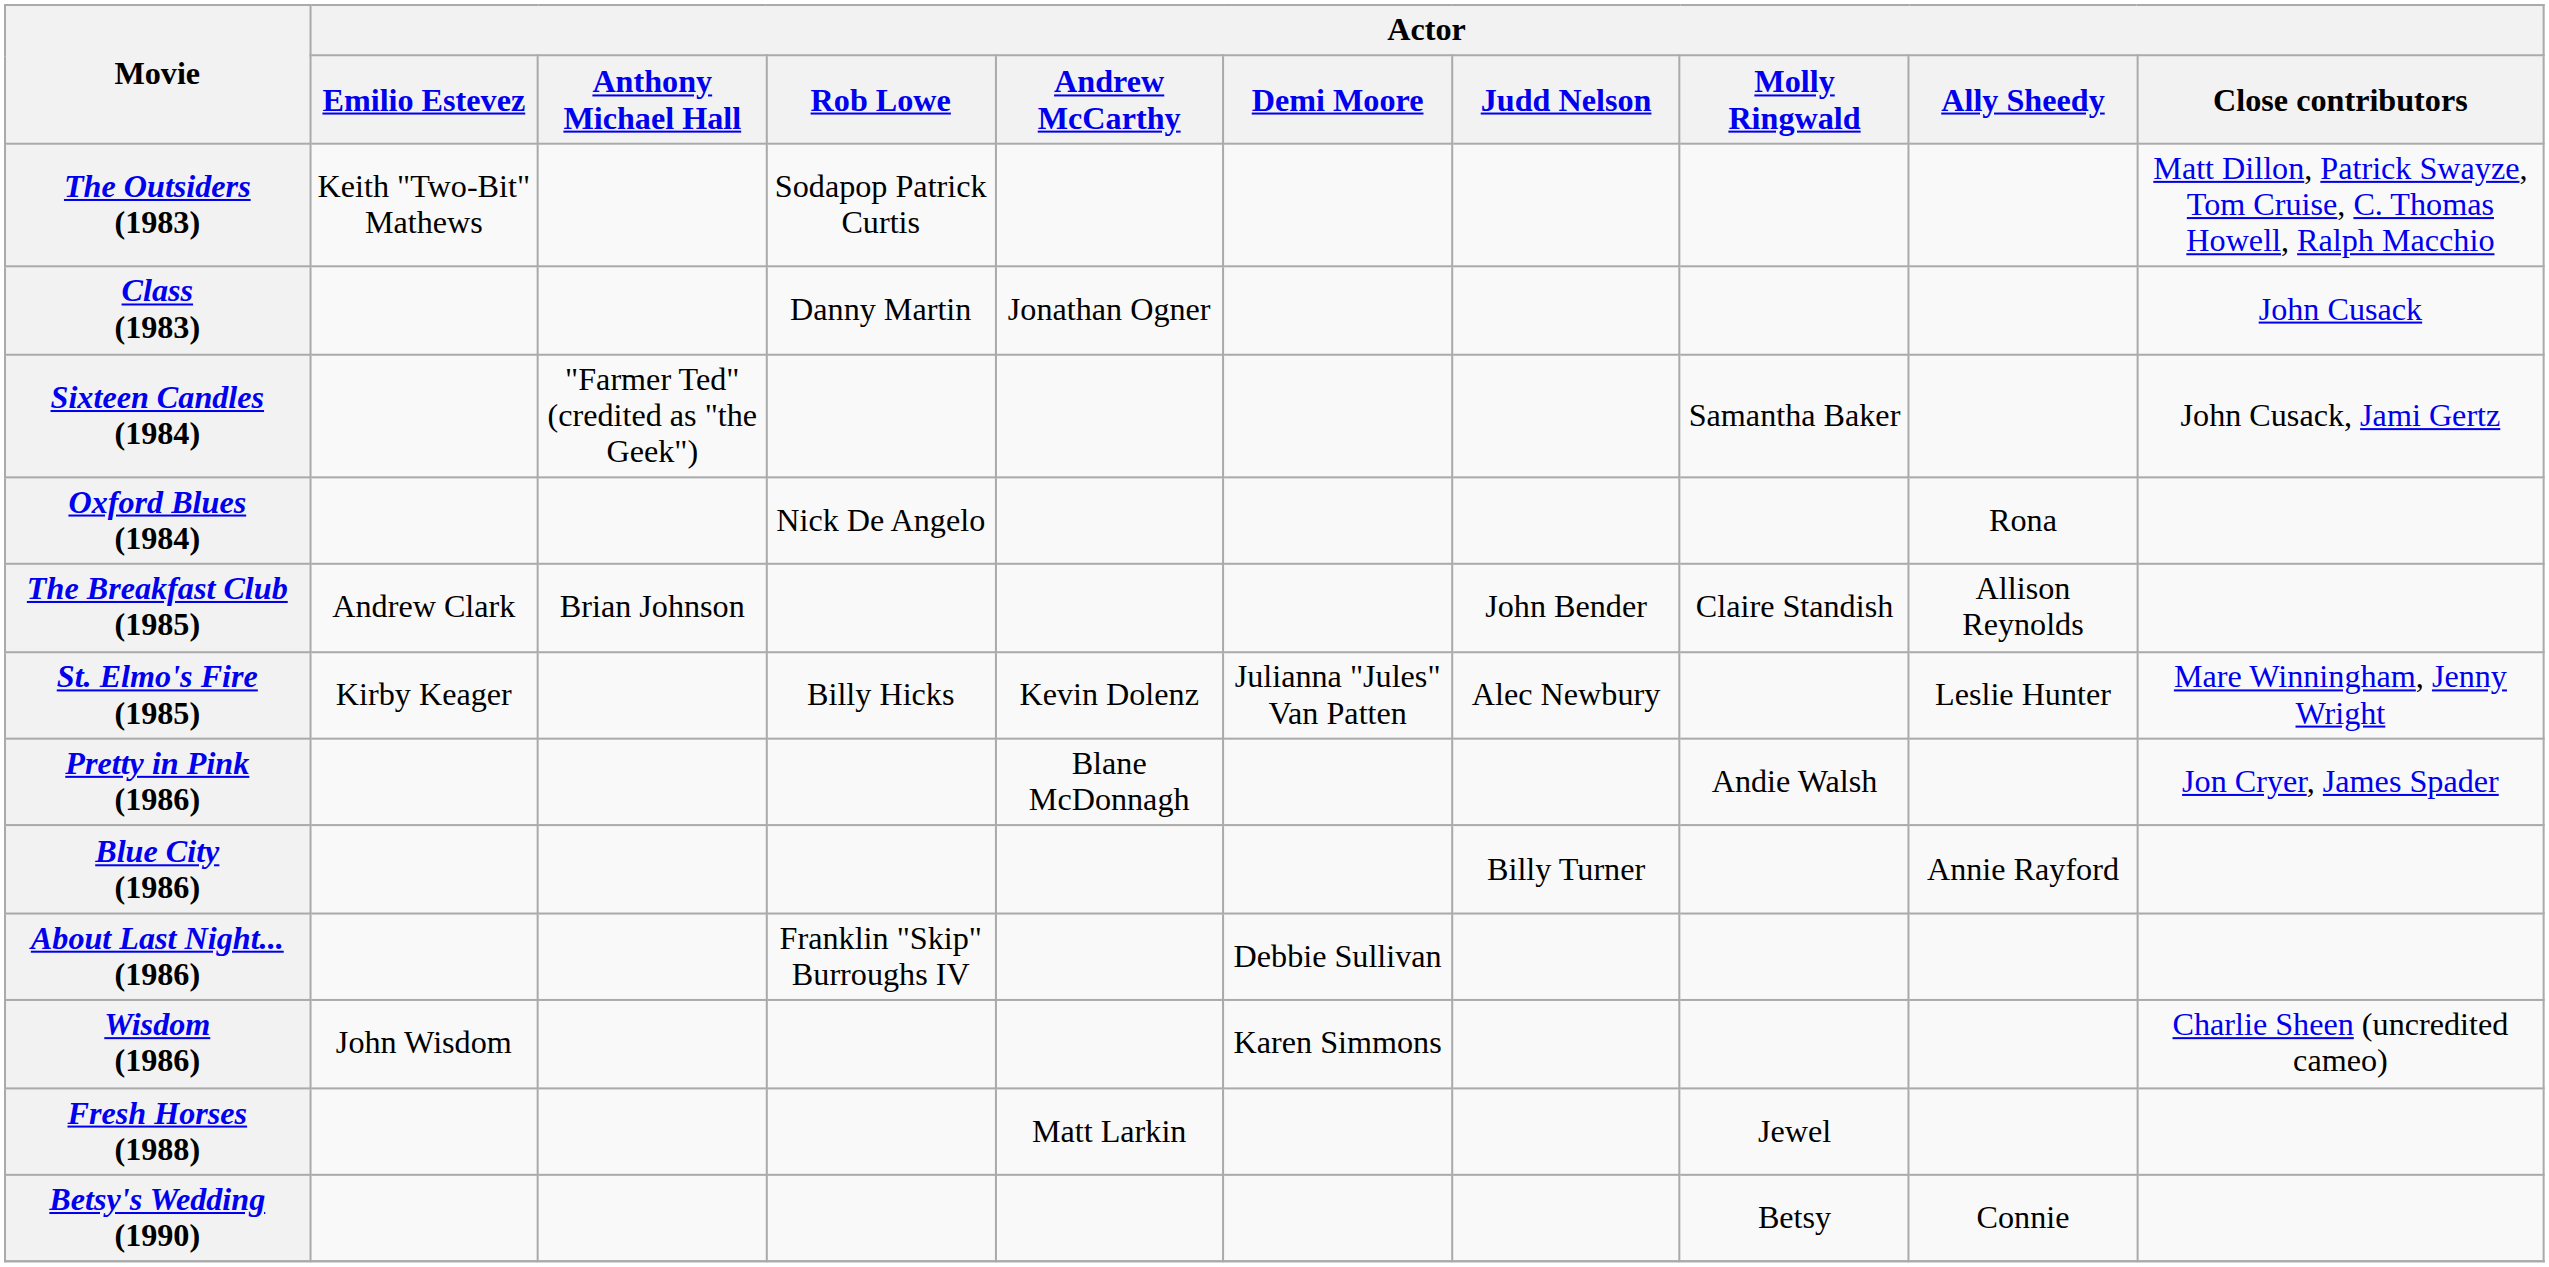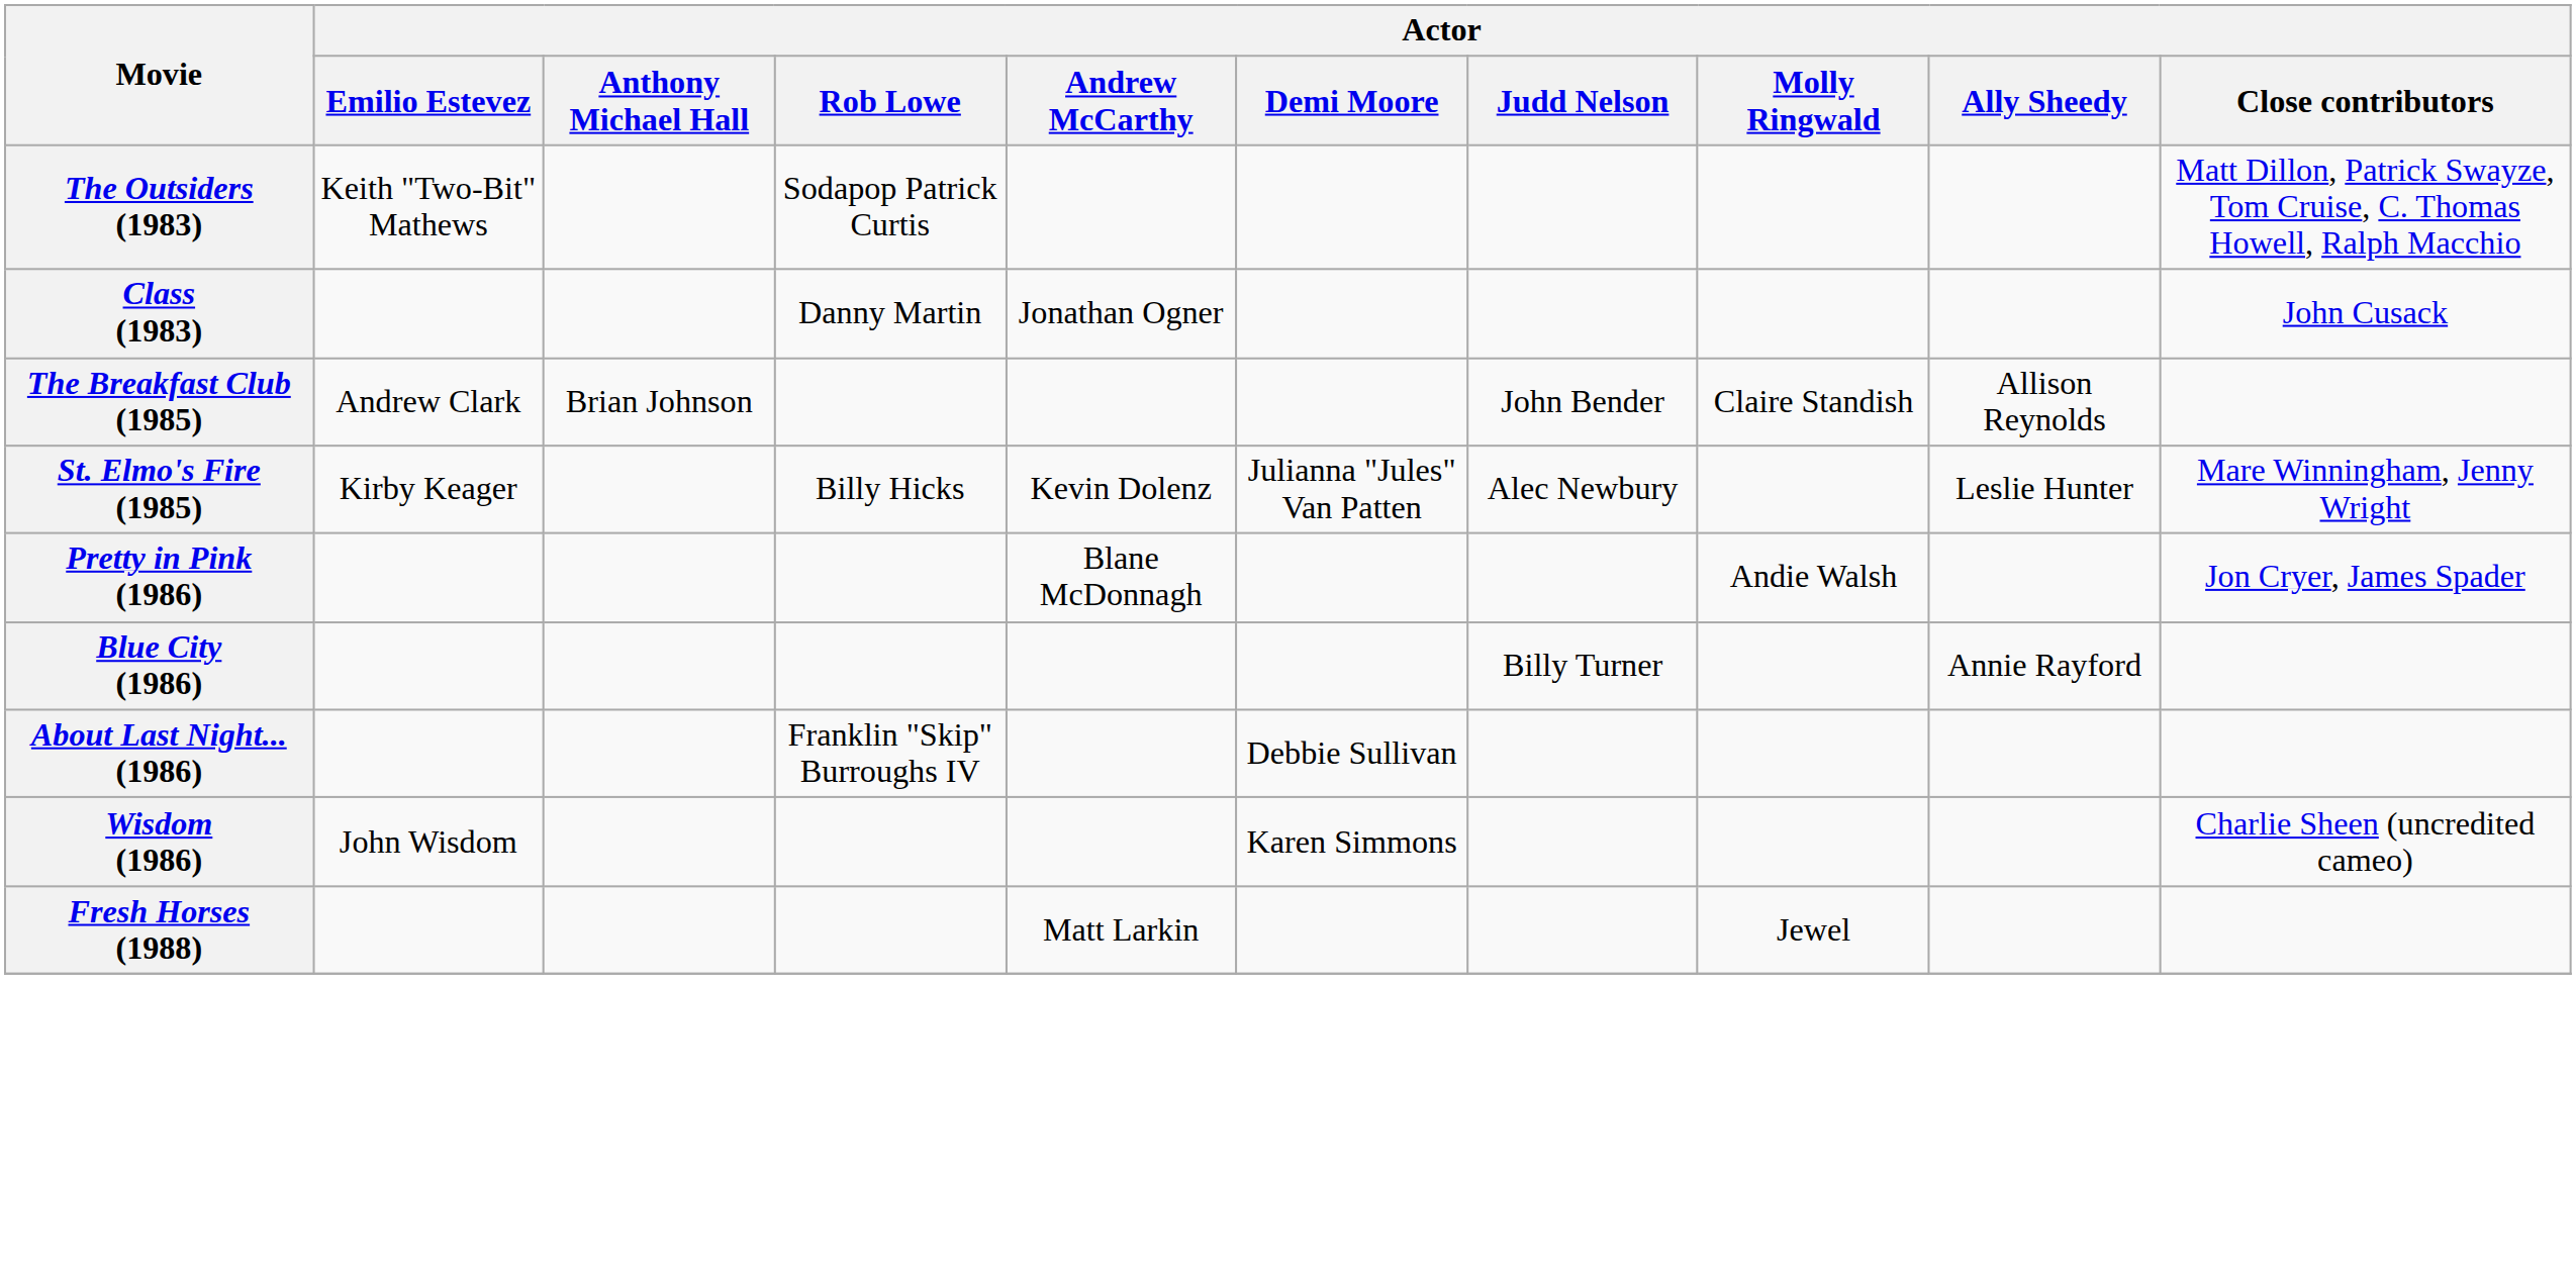- row: Sixteen Candles (1984) | "Farmer Ted" (credited as "the Geek") | Samantha Baker | John Cusack, Jami Gertz
- row: Oxford Blues (1984) | Nick De Angelo | Rona
- row: Betsy's Wedding (1990) | Betsy | Connie
